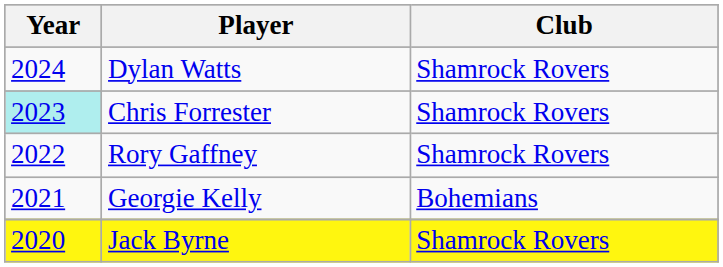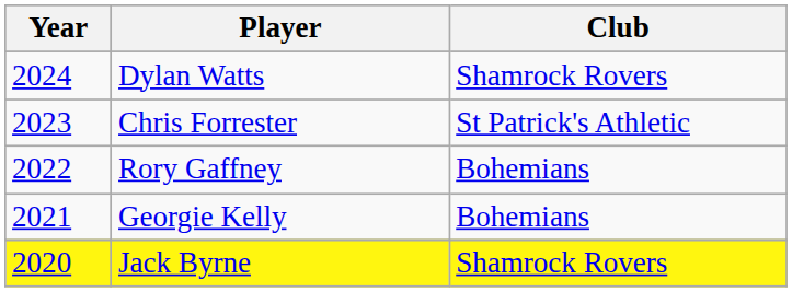Chris Forrester | Year: paleturquoise background -> no background
Chris Forrester | Club: Shamrock Rovers -> St Patrick's Athletic
Rory Gaffney | Club: Shamrock Rovers -> Bohemians
